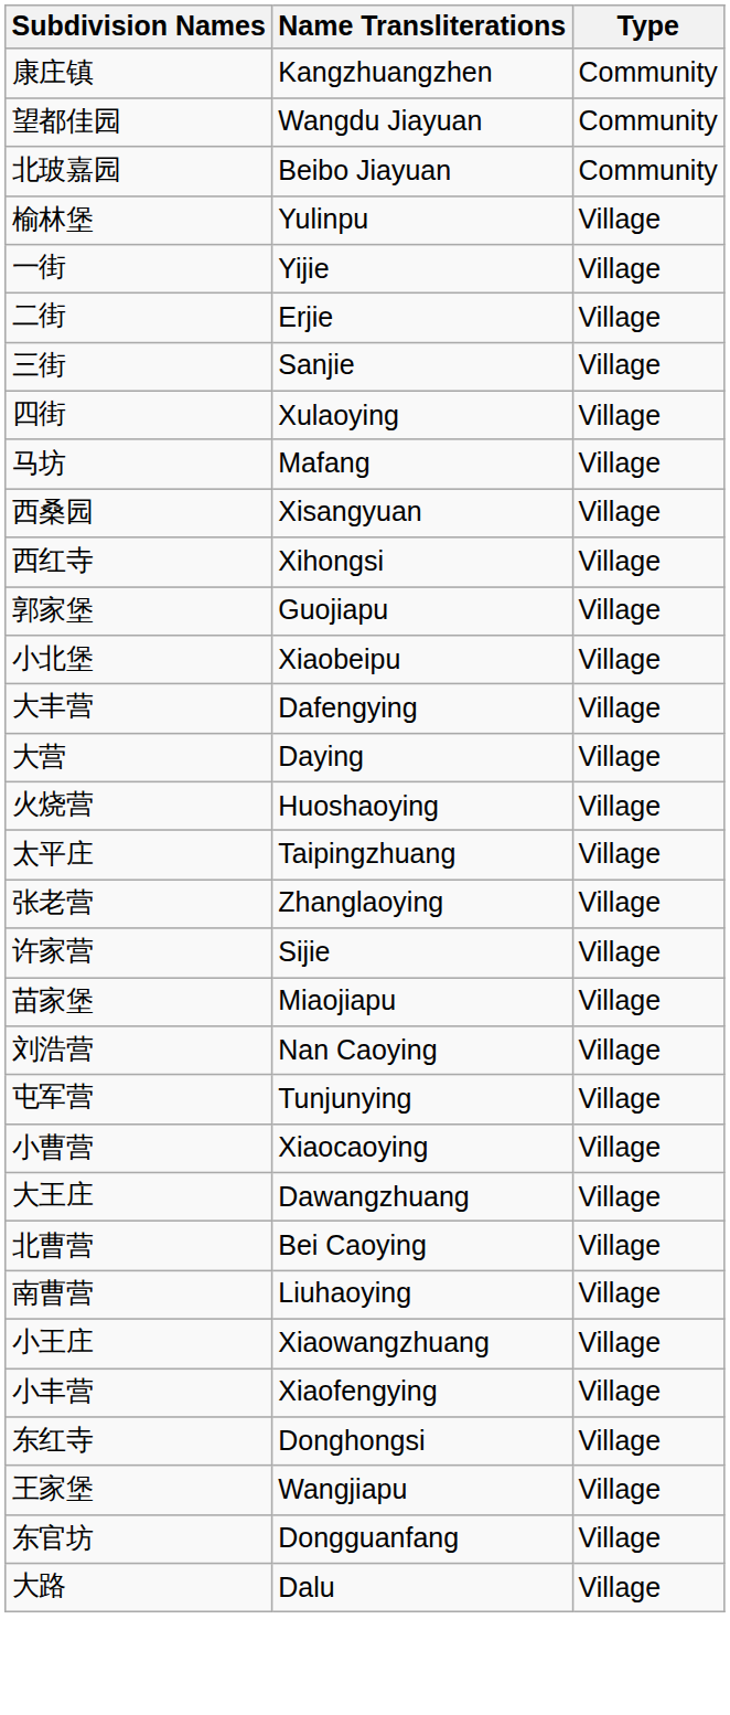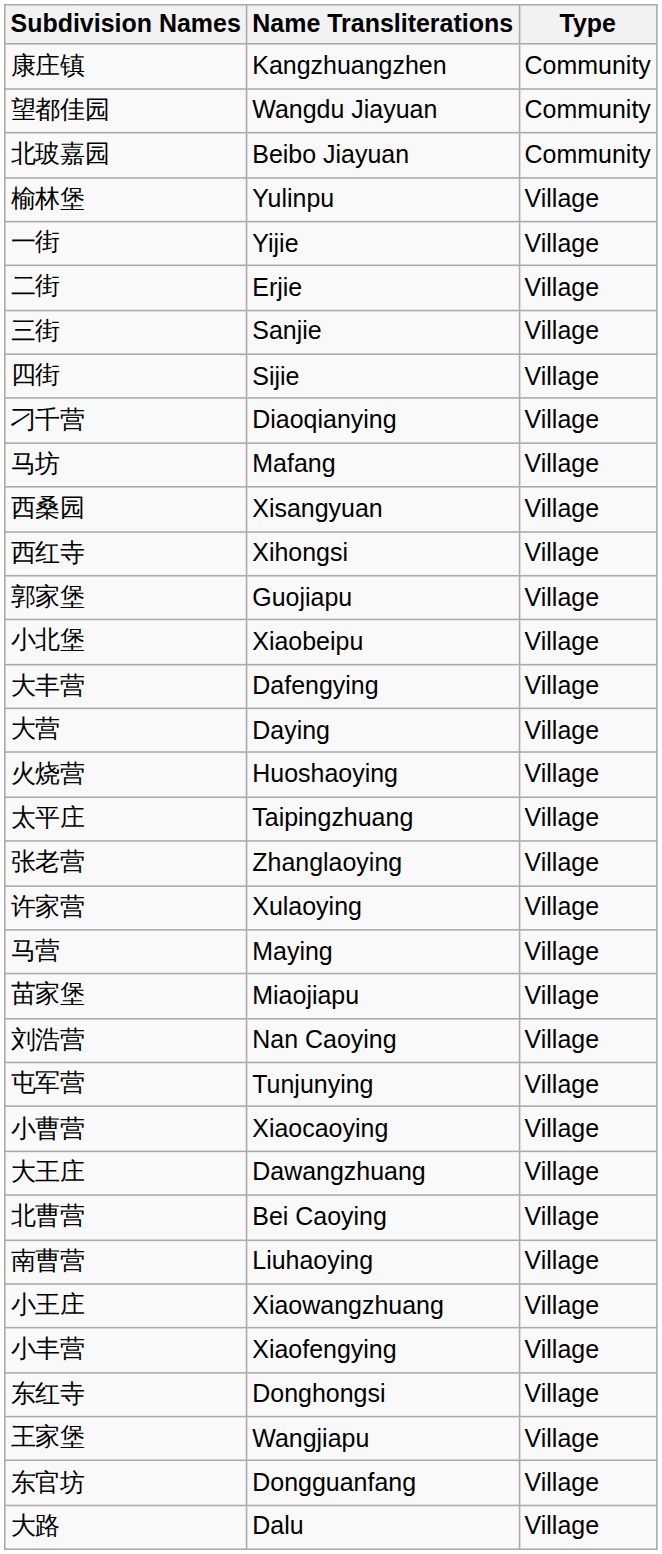四街 | Name Transliterations: Xulaoying -> Sijie
+ row: 刁千营 | Diaoqianying | Village
许家营 | Name Transliterations: Sijie -> Xulaoying
+ row: 马营 | Maying | Village
